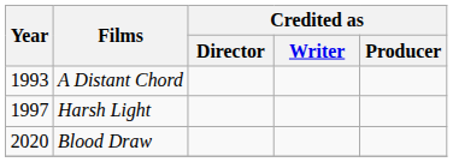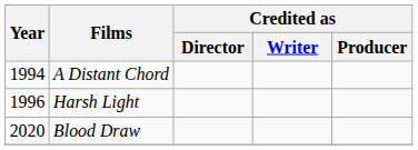A Distant Chord | Year: 1993 -> 1994
Harsh Light | Year: 1997 -> 1996
